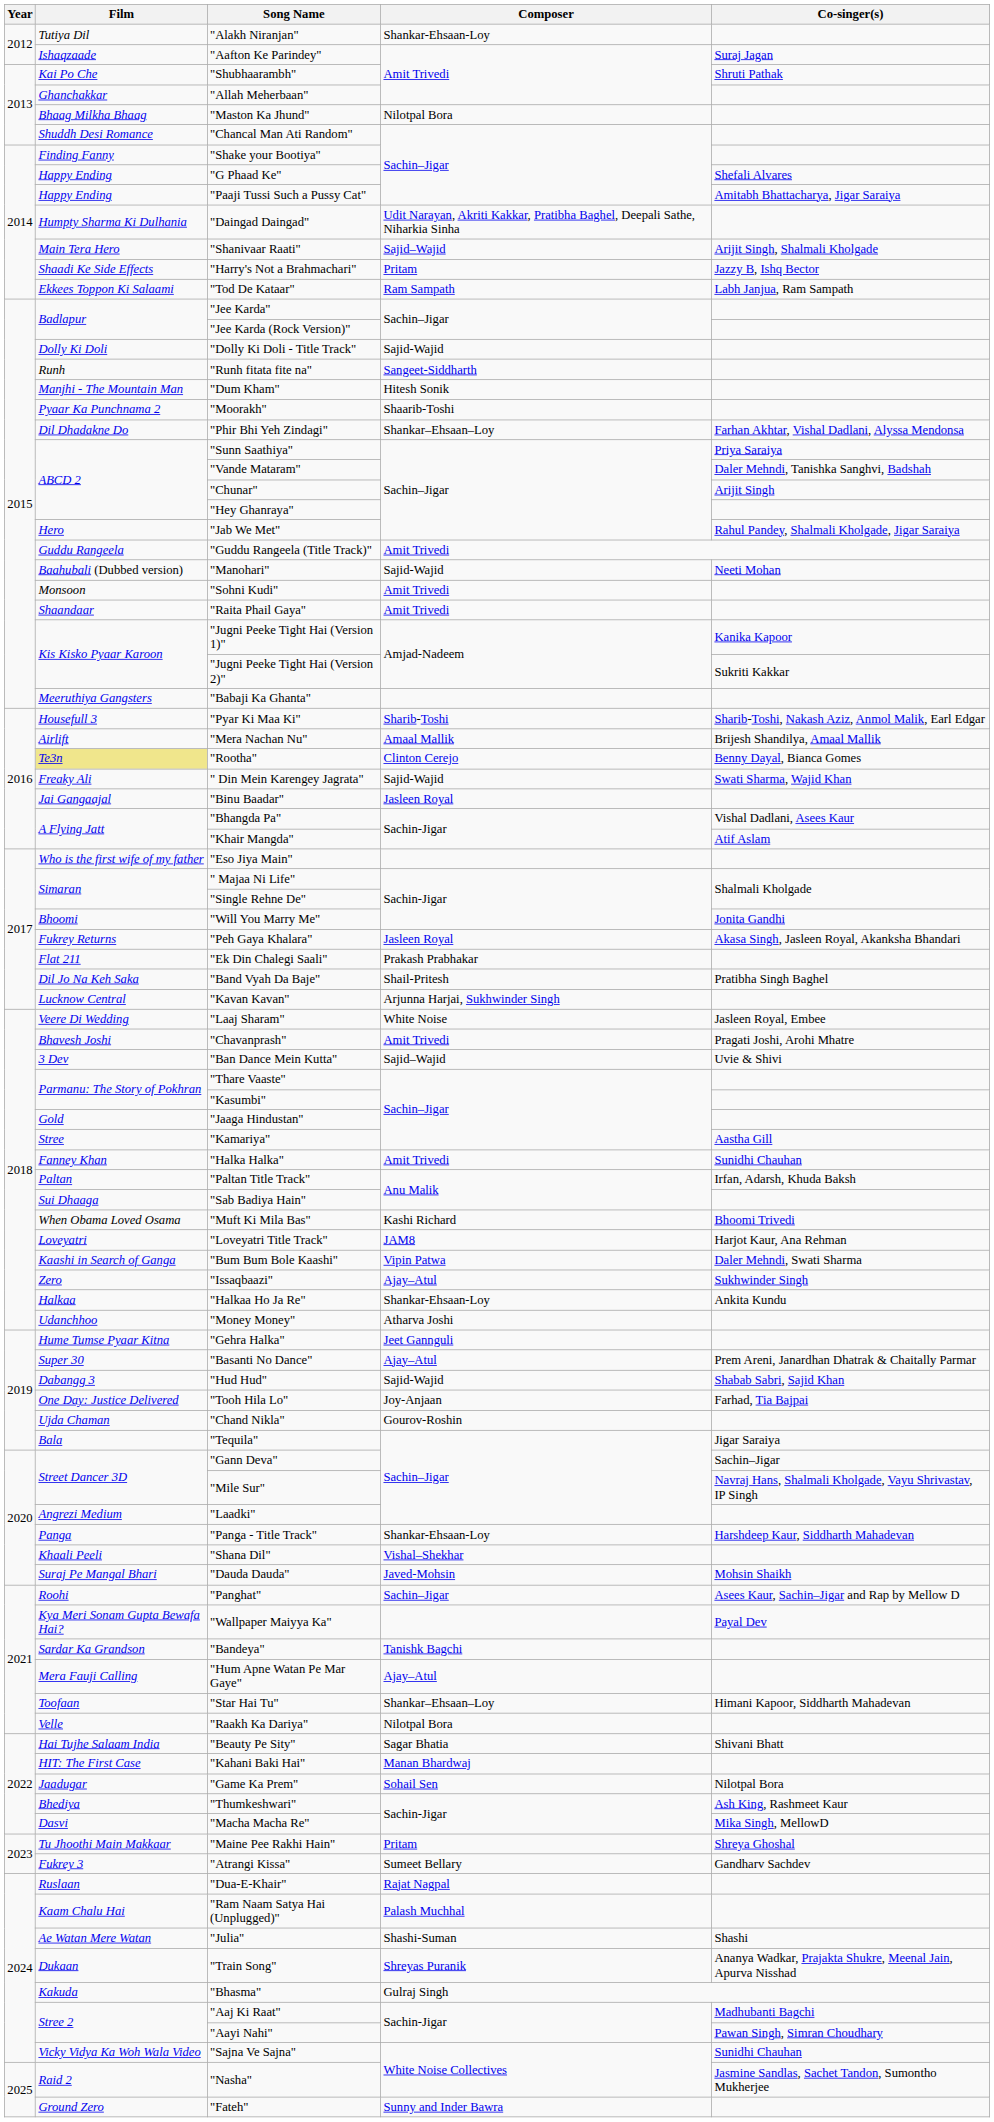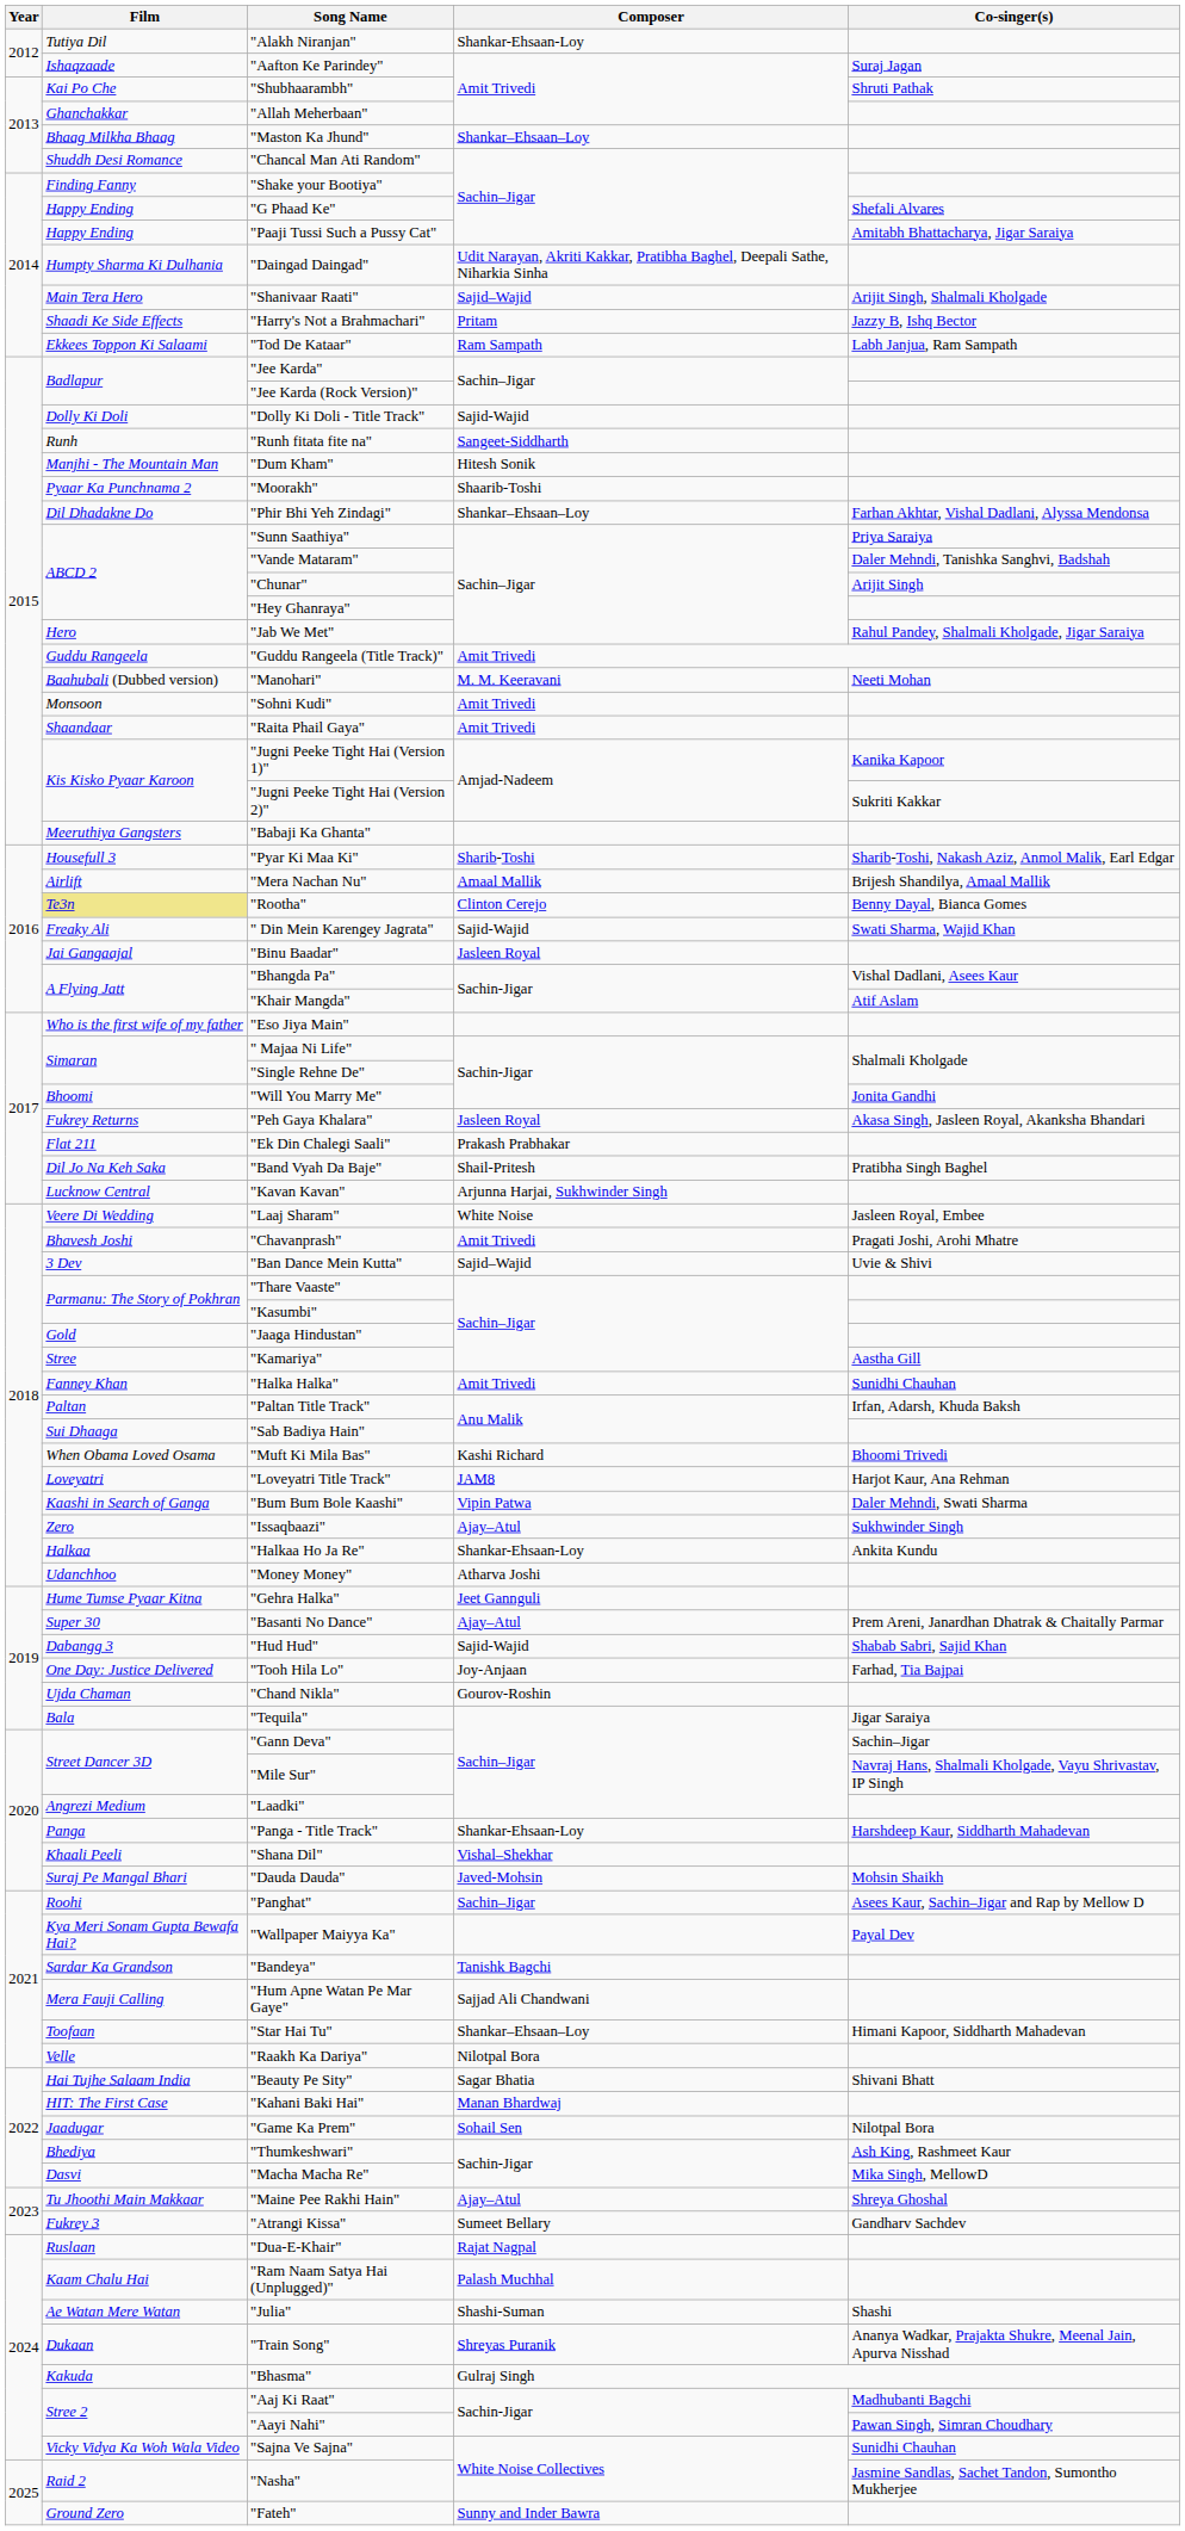"Maston Ka Jhund" | Composer: Nilotpal Bora -> Shankar–Ehsaan–Loy
"Manohari" | Composer: Sajid-Wajid -> M. M. Keeravani
"Hum Apne Watan Pe Mar Gaye" | Composer: Ajay–Atul -> Sajjad Ali Chandwani
"Maine Pee Rakhi Hain" | Composer: Pritam -> Ajay–Atul
